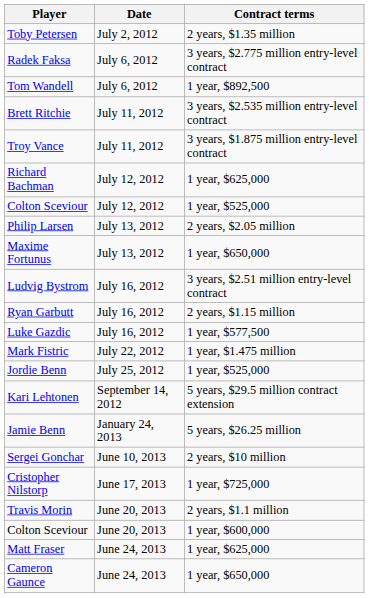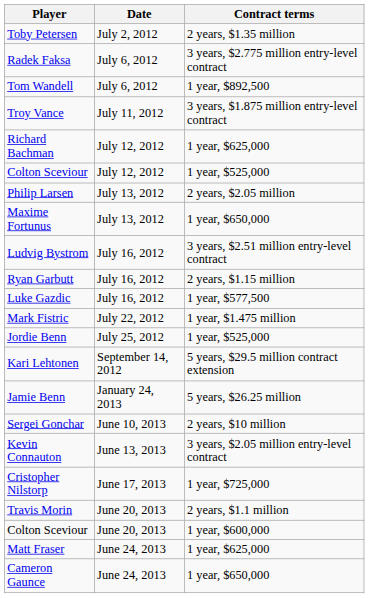- row: Brett Ritchie | July 11, 2012 | 3 years, $2.535 million entry-level contract
+ row: Kevin Connauton | June 13, 2013 | 3 years, $2.05 million entry-level contract
